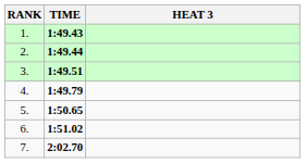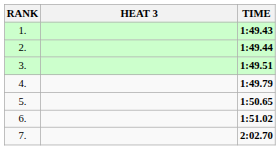columns swapped: HEAT 3 <-> TIME
